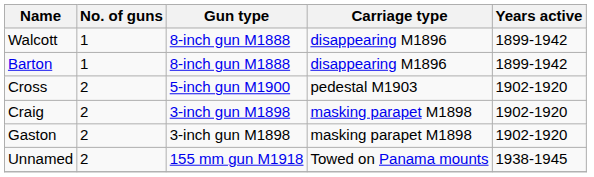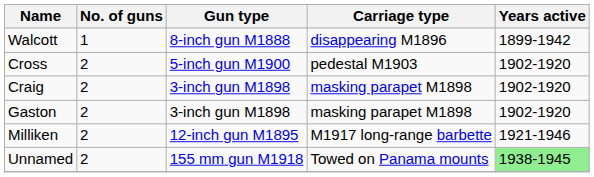- row: Barton | 1 | 8-inch gun M1888 | disappearing M1896 | 1899-1942
+ row: Milliken | 2 | 12-inch gun M1895 | M1917 long-range barbette | 1921-1946
Unnamed | Years active: no background -> lightgreen background
